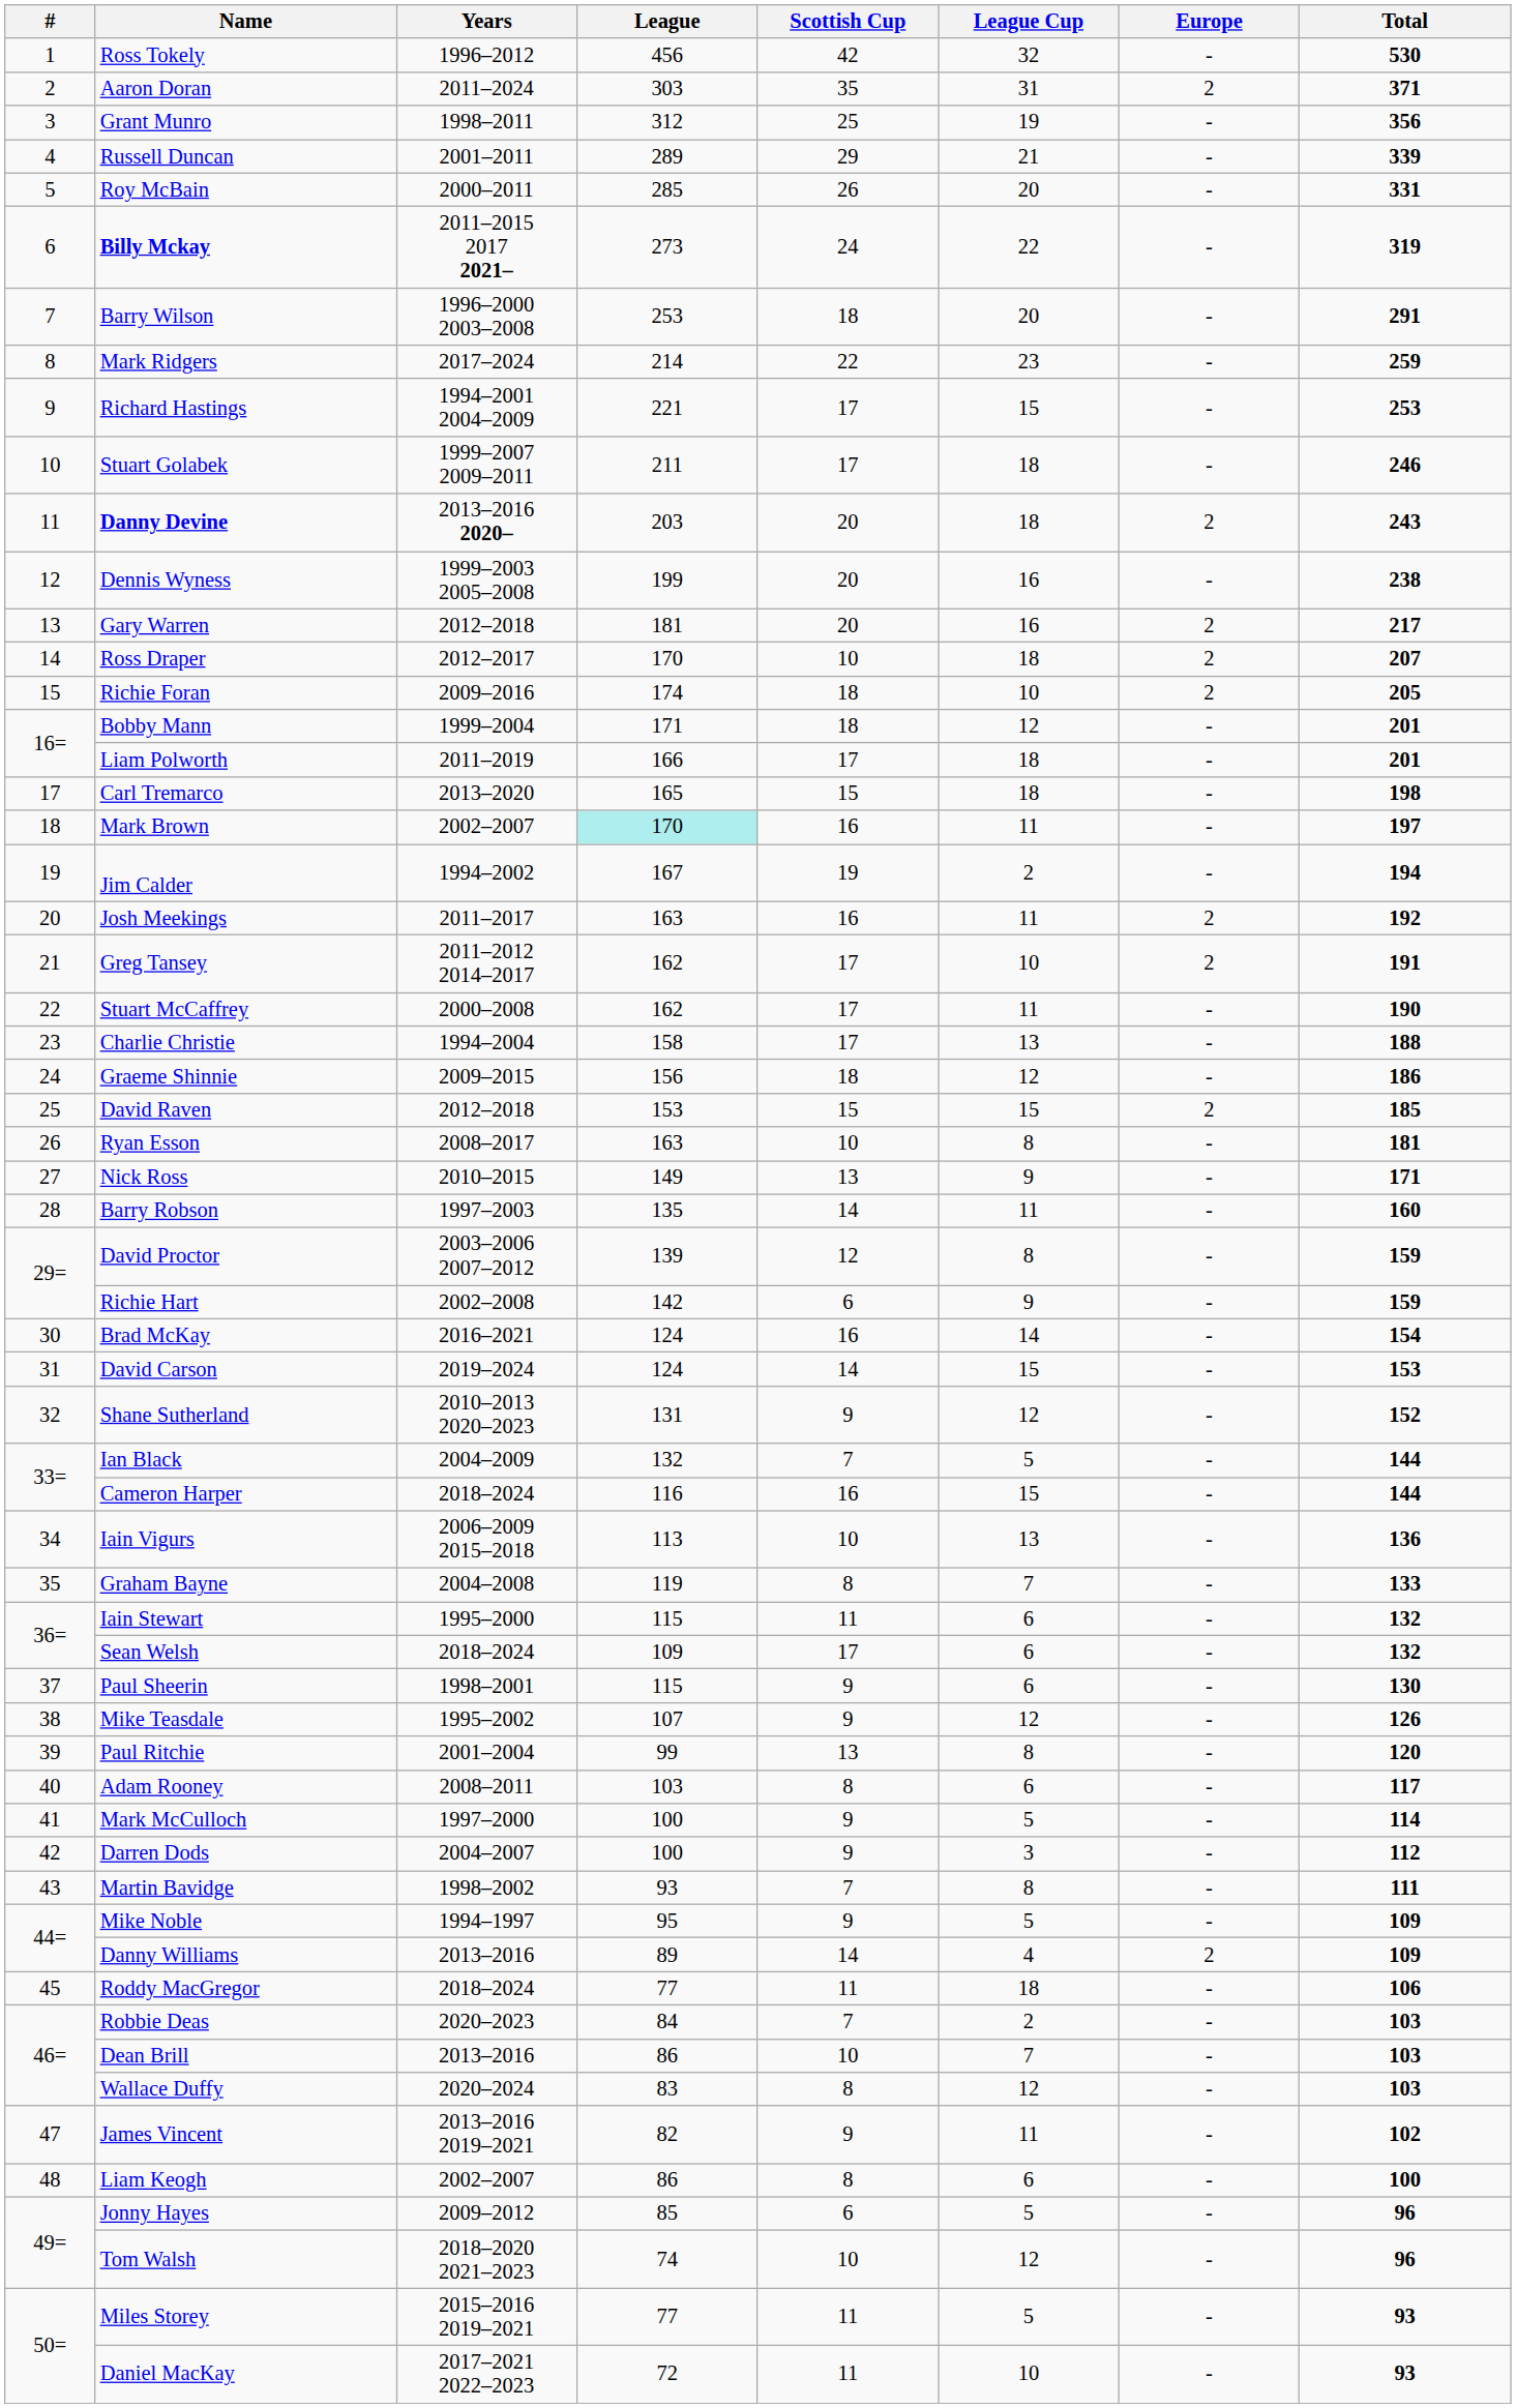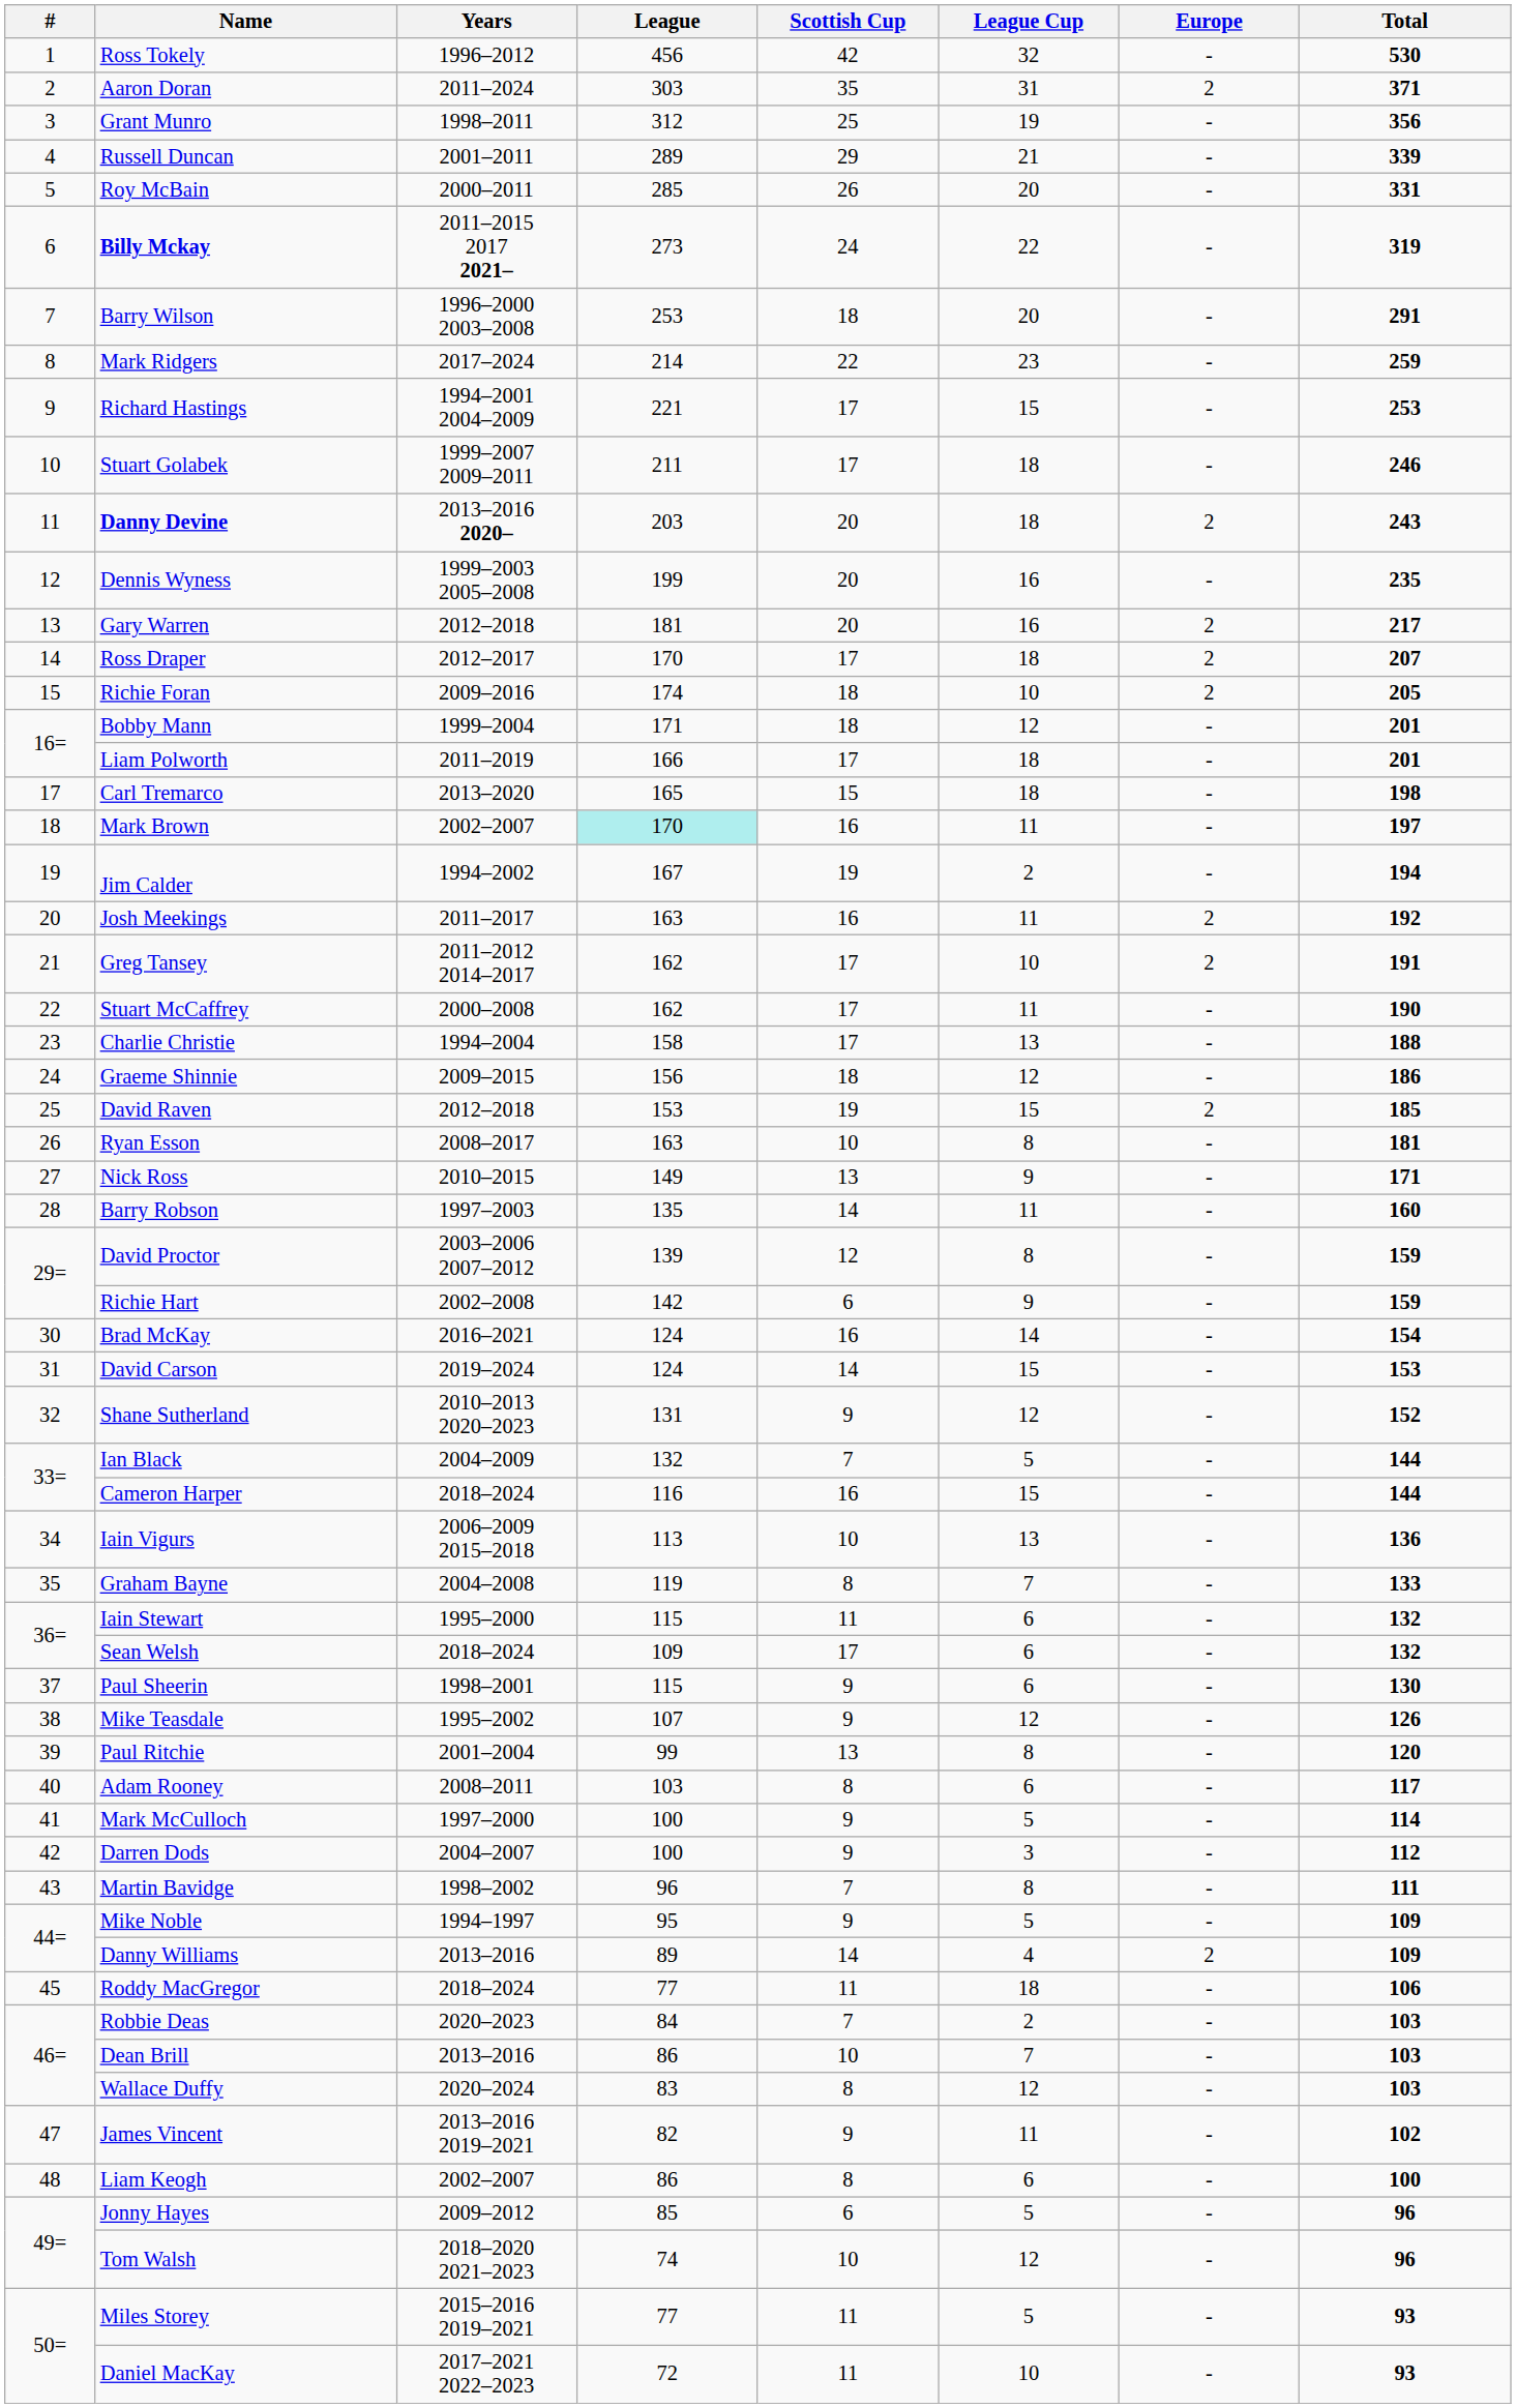Dennis Wyness | Total: 238 -> 235
Ross Draper | Scottish Cup: 10 -> 17
David Raven | Scottish Cup: 15 -> 19
Martin Bavidge | League: 93 -> 96
